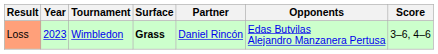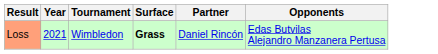- column: Score | 3–6, 4–6
Loss | Year: 2023 -> 2021
